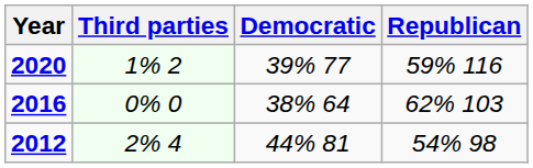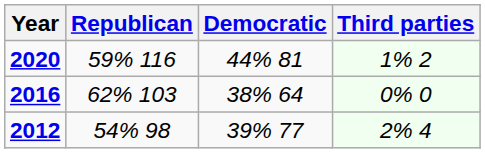columns swapped: Republican <-> Third parties
2020 | Democratic: 39% 77 -> 44% 81
2012 | Democratic: 44% 81 -> 39% 77
